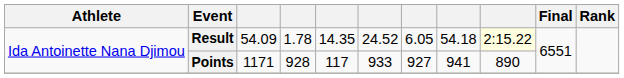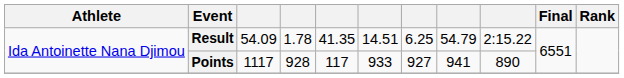Result | column 5: 14.35 -> 41.35
Result | column 6: 24.52 -> 14.51
Result | column 7: 6.05 -> 6.25
Result | column 8: 54.18 -> 54.79
Result | column 9: lightyellow background -> no background
Points | column 3: 1171 -> 1117
